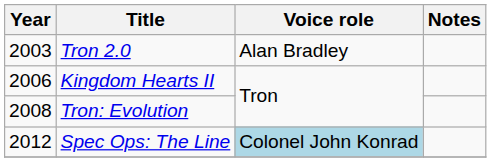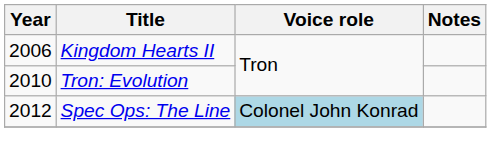- row: 2003 | Tron 2.0 | Alan Bradley
Tron: Evolution | Year: 2008 -> 2010
